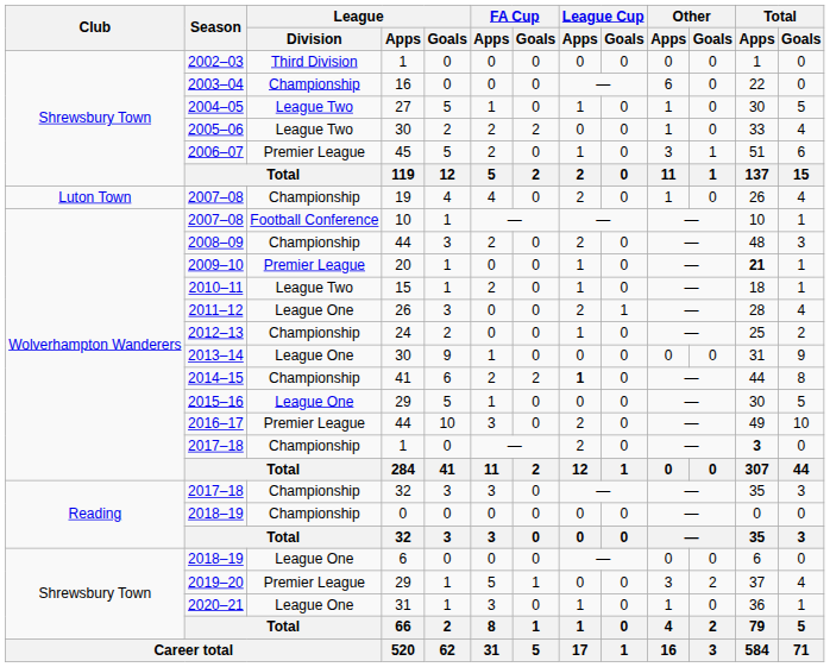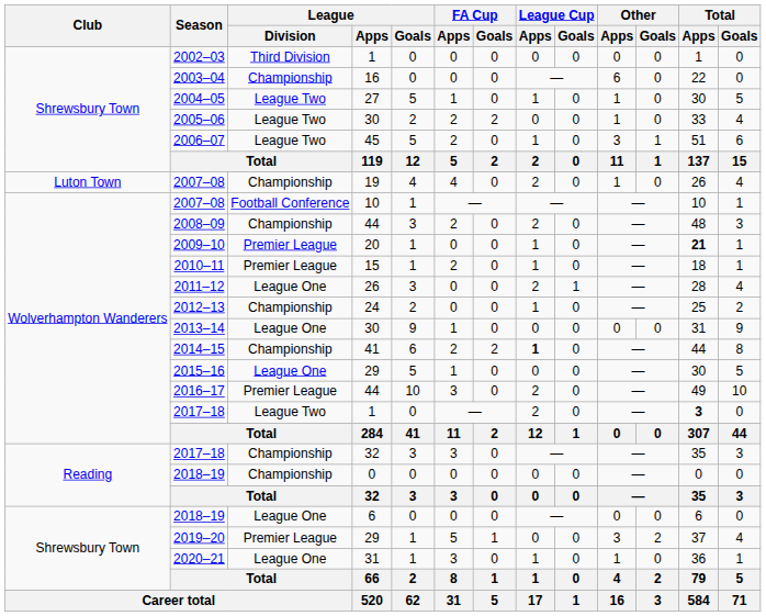2006–07 | League / Division: Premier League -> League Two
2010–11 | League / Division: League Two -> Premier League
2017–18 / 1 | League / Division: Championship -> League Two
